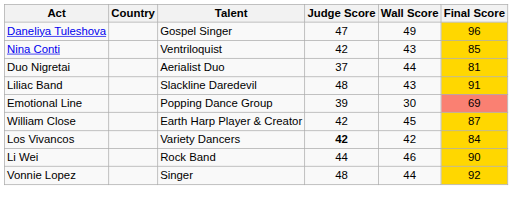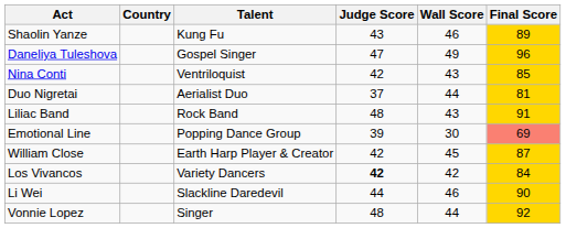+ row: Shaolin Yanze | Kung Fu | 43 | 46 | 89
Liliac Band | Talent: Slackline Daredevil -> Rock Band
Li Wei | Talent: Rock Band -> Slackline Daredevil
